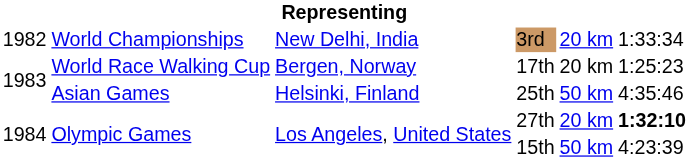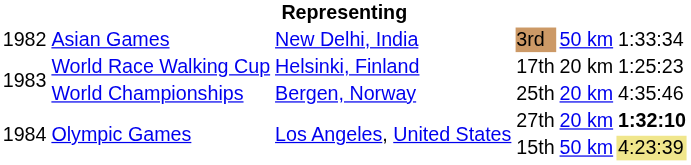3rd | column 2: World Championships -> Asian Games
3rd | column 5: 20 km -> 50 km
17th | column 3: Bergen, Norway -> Helsinki, Finland
25th | column 2: Asian Games -> World Championships
25th | column 3: Helsinki, Finland -> Bergen, Norway
25th | column 5: 50 km -> 20 km
15th | column 6: no background -> khaki background
